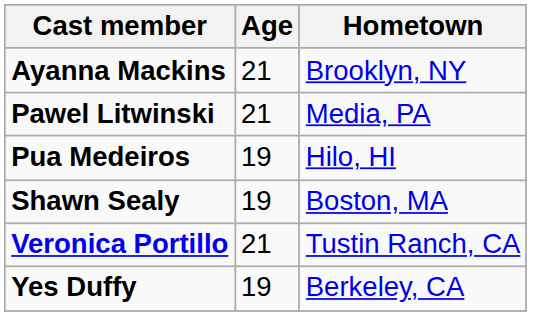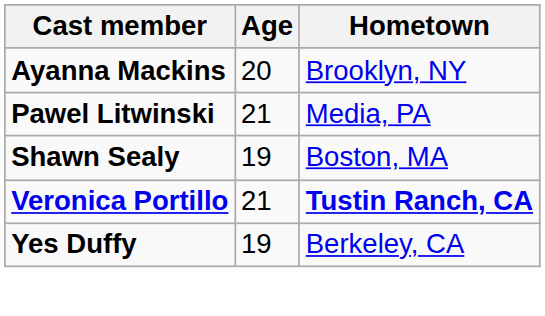Ayanna Mackins | Age: 21 -> 20
- row: Pua Medeiros | 19 | Hilo, HI
Veronica Portillo | Hometown: normal -> bold
